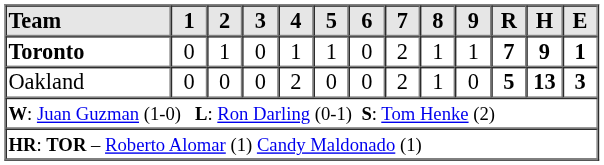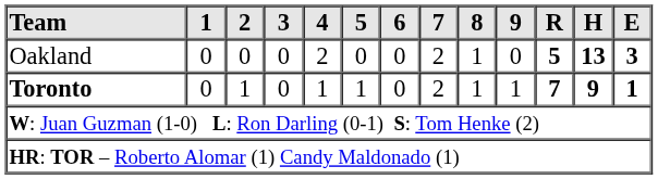rows swapped: Toronto <-> Oakland
